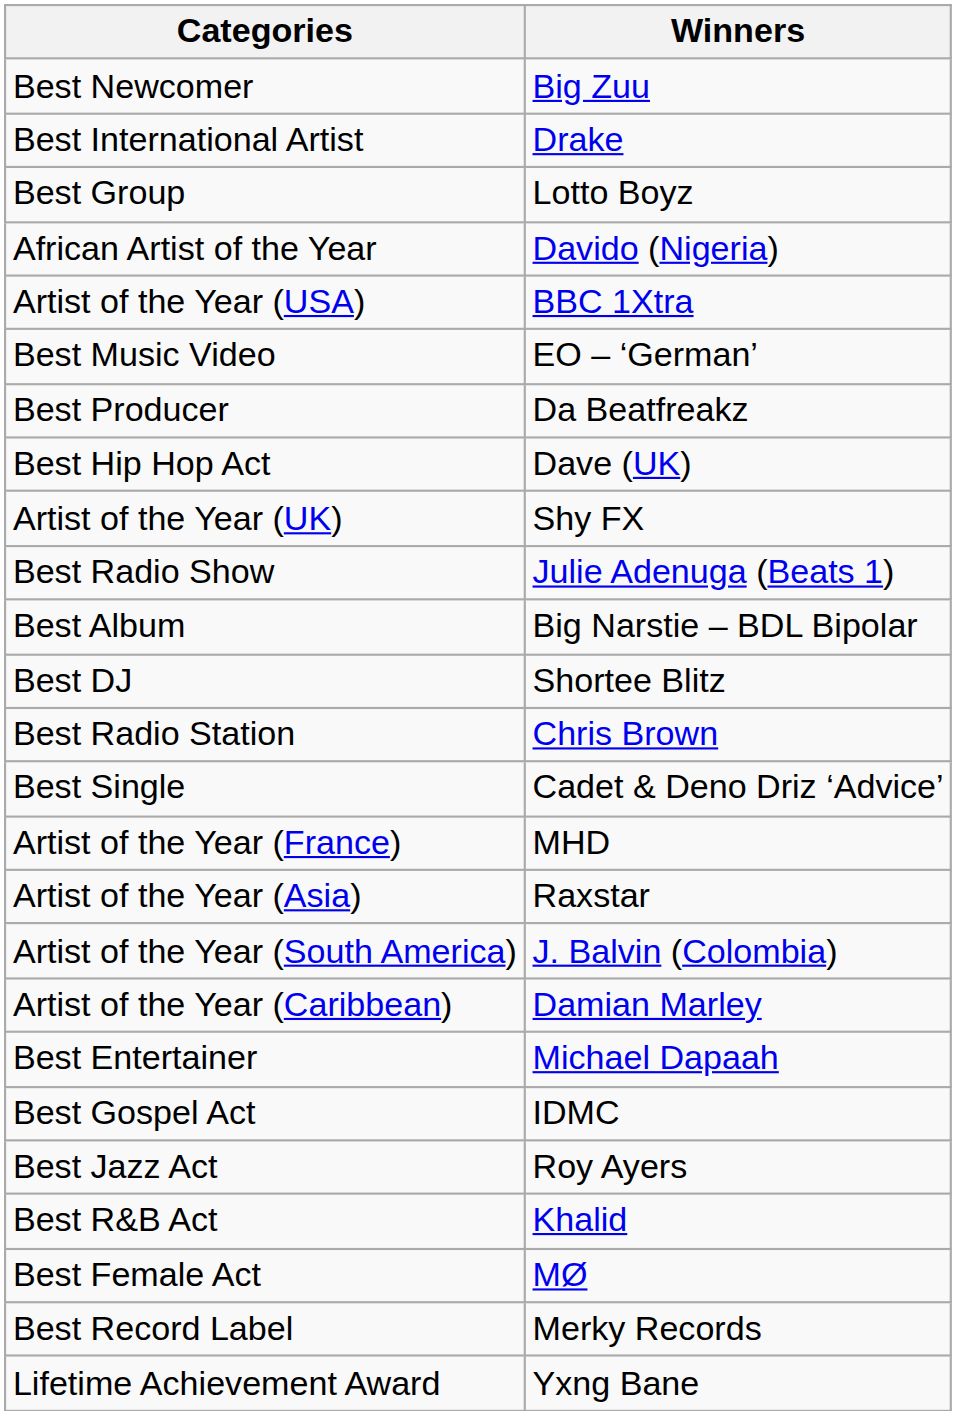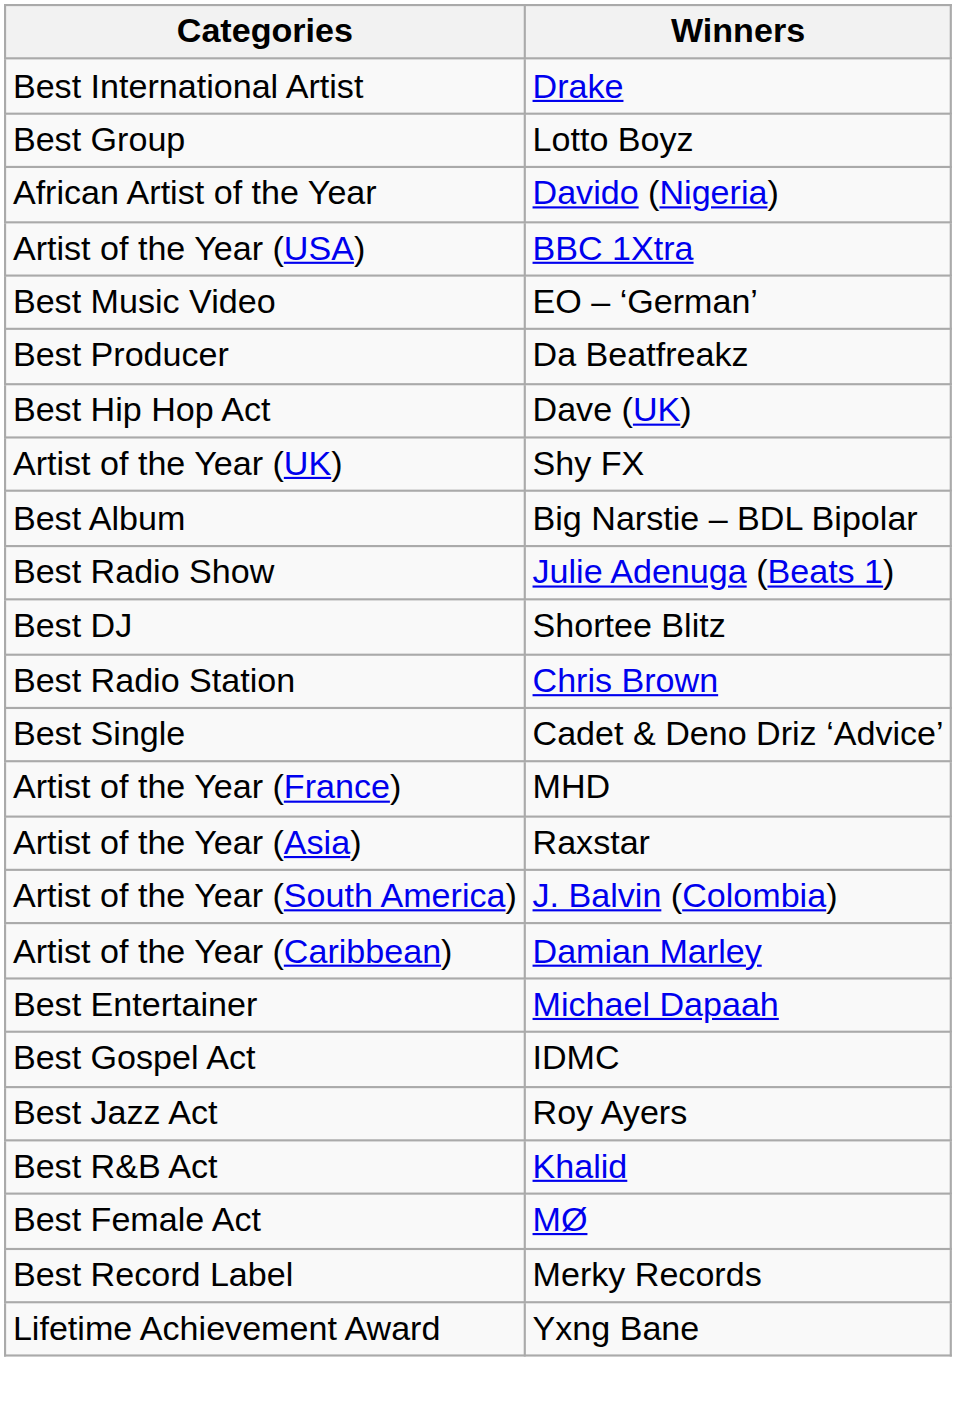- row: Best Newcomer | Big Zuu
rows swapped: Best Album <-> Best Radio Show
